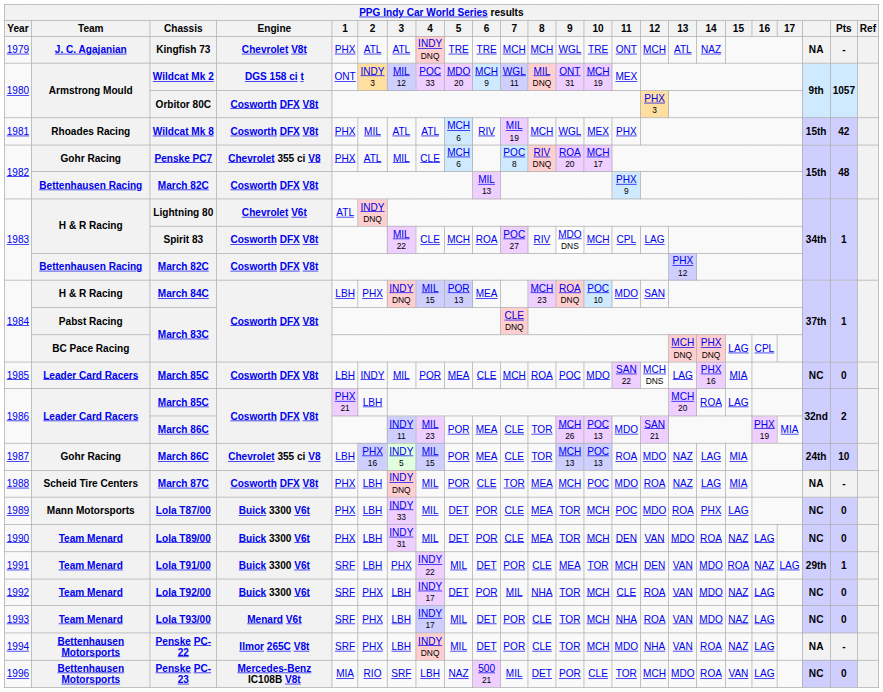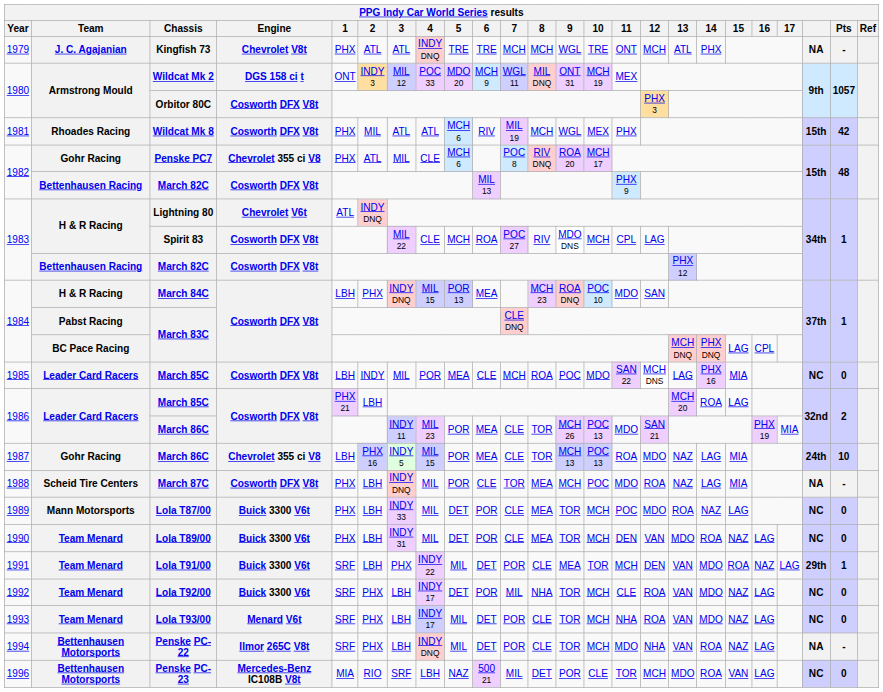Kingfish 73 | 14: NAZ -> PHX
Lola T87/00 | 14: PHX -> NAZ
